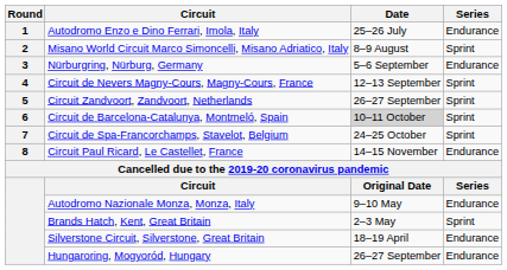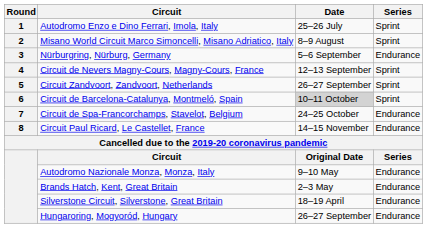Autodromo Enzo e Dino Ferrari, Imola, Italy | Series: Endurance -> Sprint
Circuit de Spa-Francorchamps, Stavelot, Belgium | Series: Sprint -> Endurance
Brands Hatch, Kent, Great Britain | Series: Sprint -> Endurance
